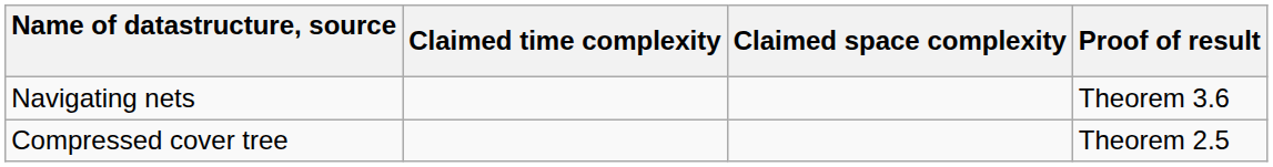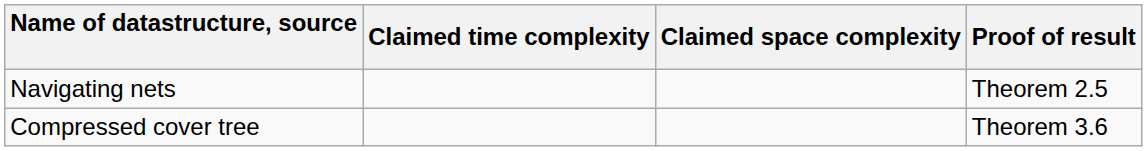Navigating nets | Proof of result: Theorem 3.6 -> Theorem 2.5
Compressed cover tree | Proof of result: Theorem 2.5 -> Theorem 3.6
